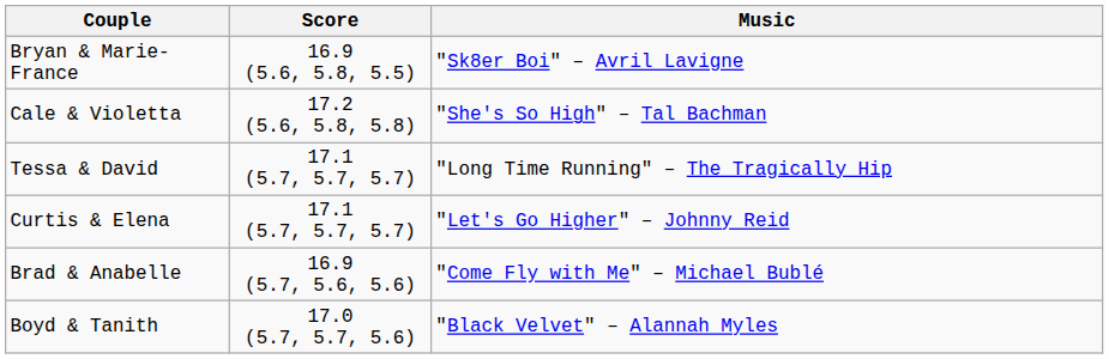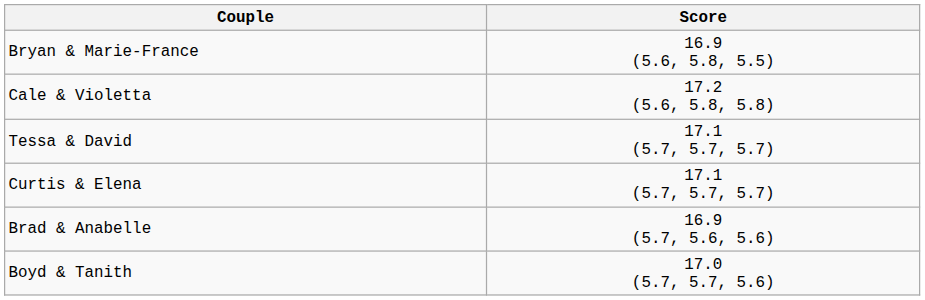- column: Music | "Sk8er Boi" – Avril Lavigne | "She's So High" – Tal Bachman | "Long Time Running" – The Tragically Hip | "Let's Go Higher" – Johnny Reid | "Come Fly with Me" – Michael Bublé | "Black Velvet" – Alannah Myles
